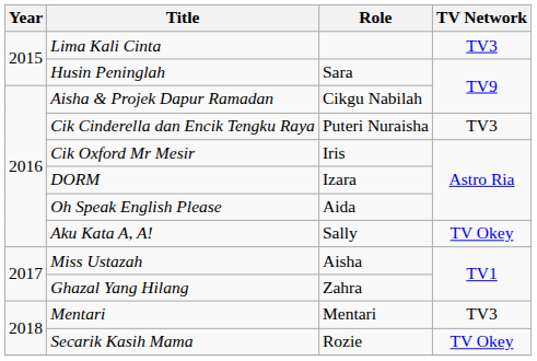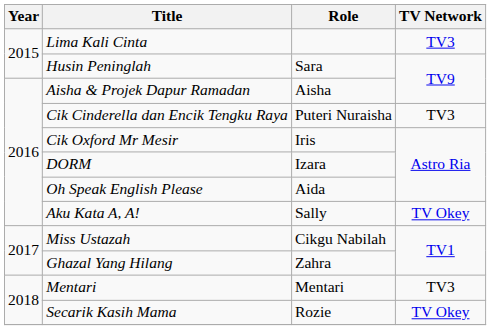Aisha & Projek Dapur Ramadan | Role: Cikgu Nabilah -> Aisha
Miss Ustazah | Role: Aisha -> Cikgu Nabilah
